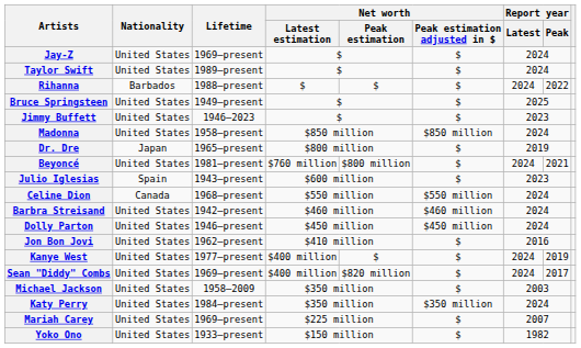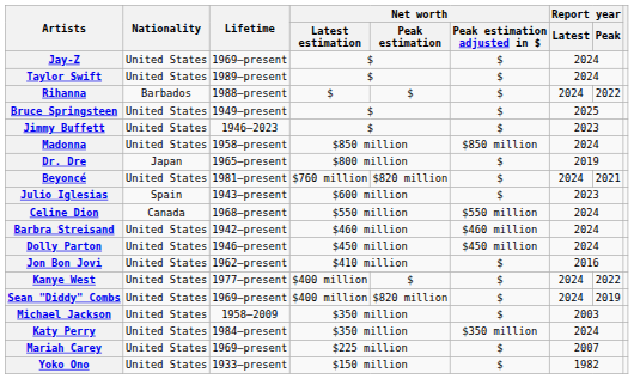Beyoncé | Net worth / Peak estimation: $800 million -> $820 million
Kanye West | Report year / Peak: 2019 -> 2022
Sean "Diddy" Combs | Report year / Peak: 2017 -> 2019
